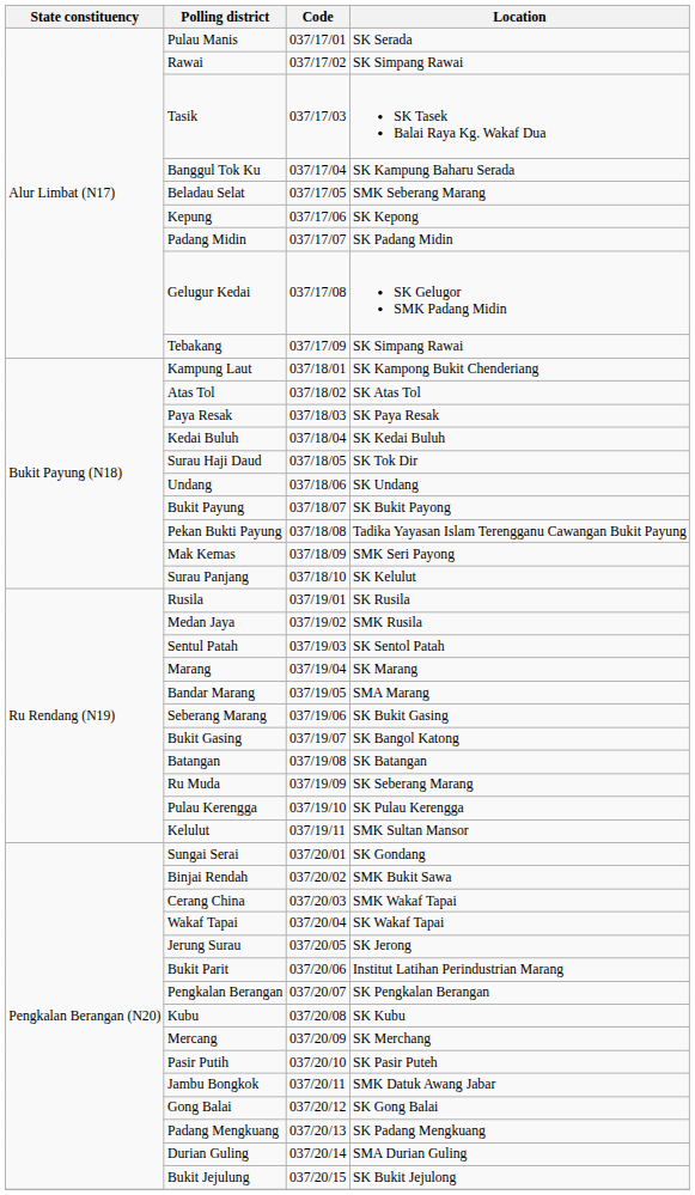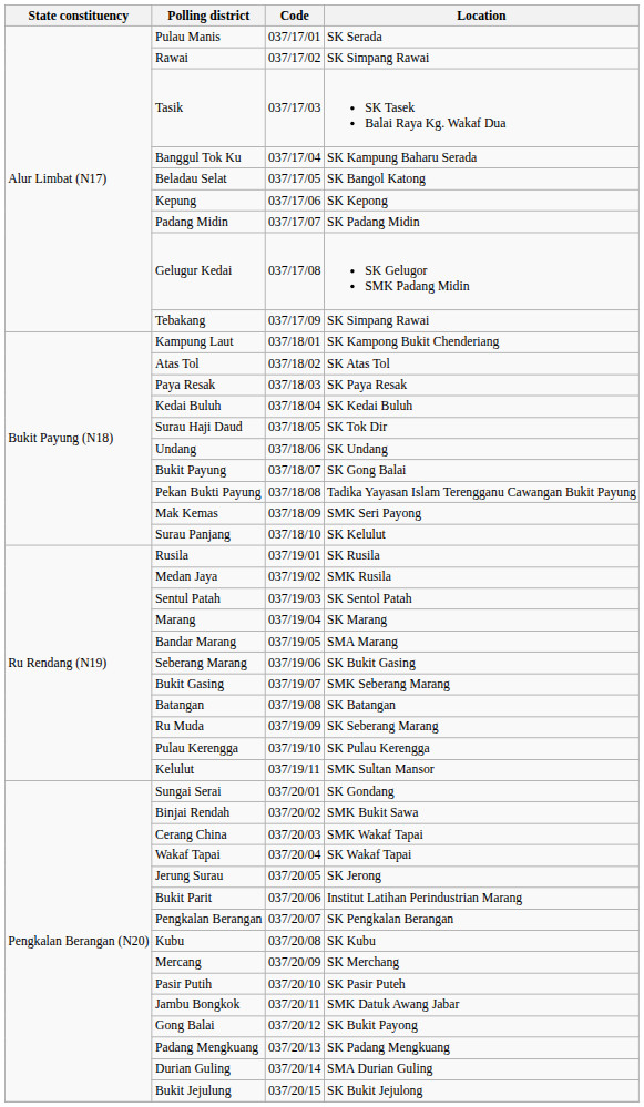Beladau Selat | Location: SMK Seberang Marang -> SK Bangol Katong
Bukit Payung | Location: SK Bukit Payong -> SK Gong Balai
Bukit Gasing | Location: SK Bangol Katong -> SMK Seberang Marang
Gong Balai | Location: SK Gong Balai -> SK Bukit Payong
